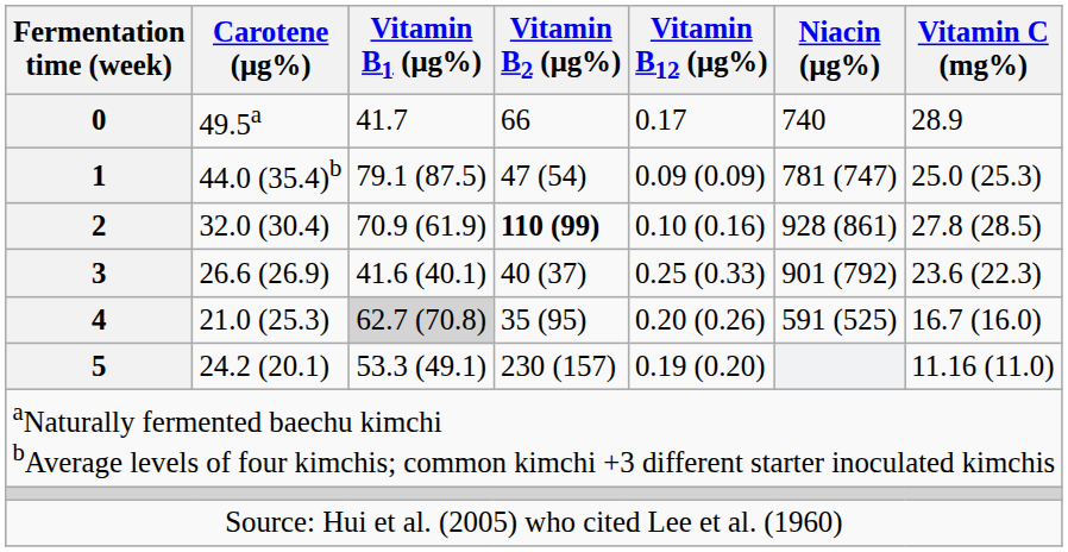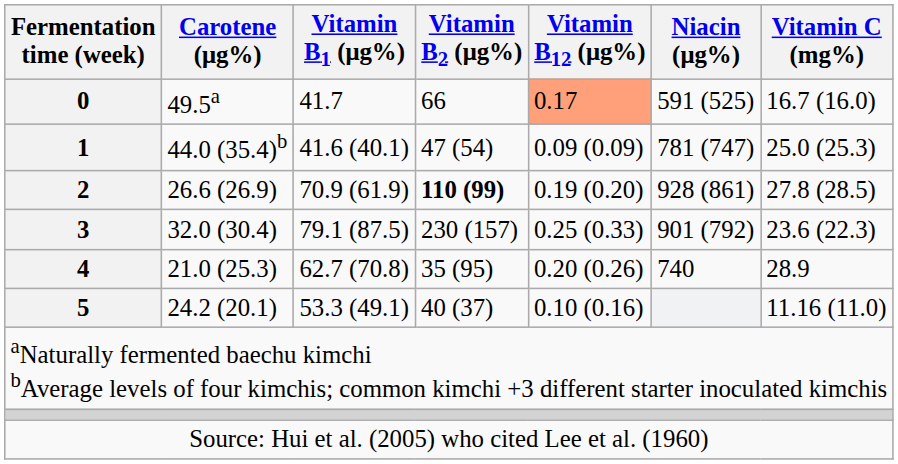0 | Vitamin B12 (μg%): no background -> lightsalmon background
0 | Niacin (μg%): 740 -> 591 (525)
0 | Vitamin C (mg%): 28.9 -> 16.7 (16.0)
1 | Vitamin B1 (μg%): 79.1 (87.5) -> 41.6 (40.1)
2 | Carotene (μg%): 32.0 (30.4) -> 26.6 (26.9)
2 | Vitamin B12 (μg%): 0.10 (0.16) -> 0.19 (0.20)
3 | Carotene (μg%): 26.6 (26.9) -> 32.0 (30.4)
3 | Vitamin B1 (μg%): 41.6 (40.1) -> 79.1 (87.5)
3 | Vitamin B2 (μg%): 40 (37) -> 230 (157)
4 | Vitamin B1 (μg%): lightgrey background -> no background
4 | Niacin (μg%): 591 (525) -> 740
4 | Vitamin C (mg%): 16.7 (16.0) -> 28.9
5 | Vitamin B2 (μg%): 230 (157) -> 40 (37)
5 | Vitamin B12 (μg%): 0.19 (0.20) -> 0.10 (0.16)
